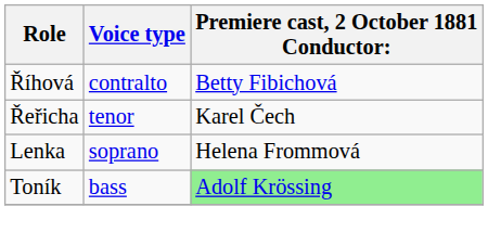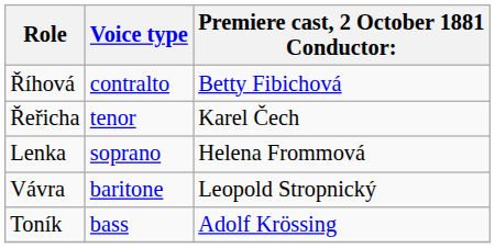+ row: Vávra | baritone | Leopold Stropnický
Toník | Premiere cast, 2 October 1881 Conductor:: lightgreen background -> no background
